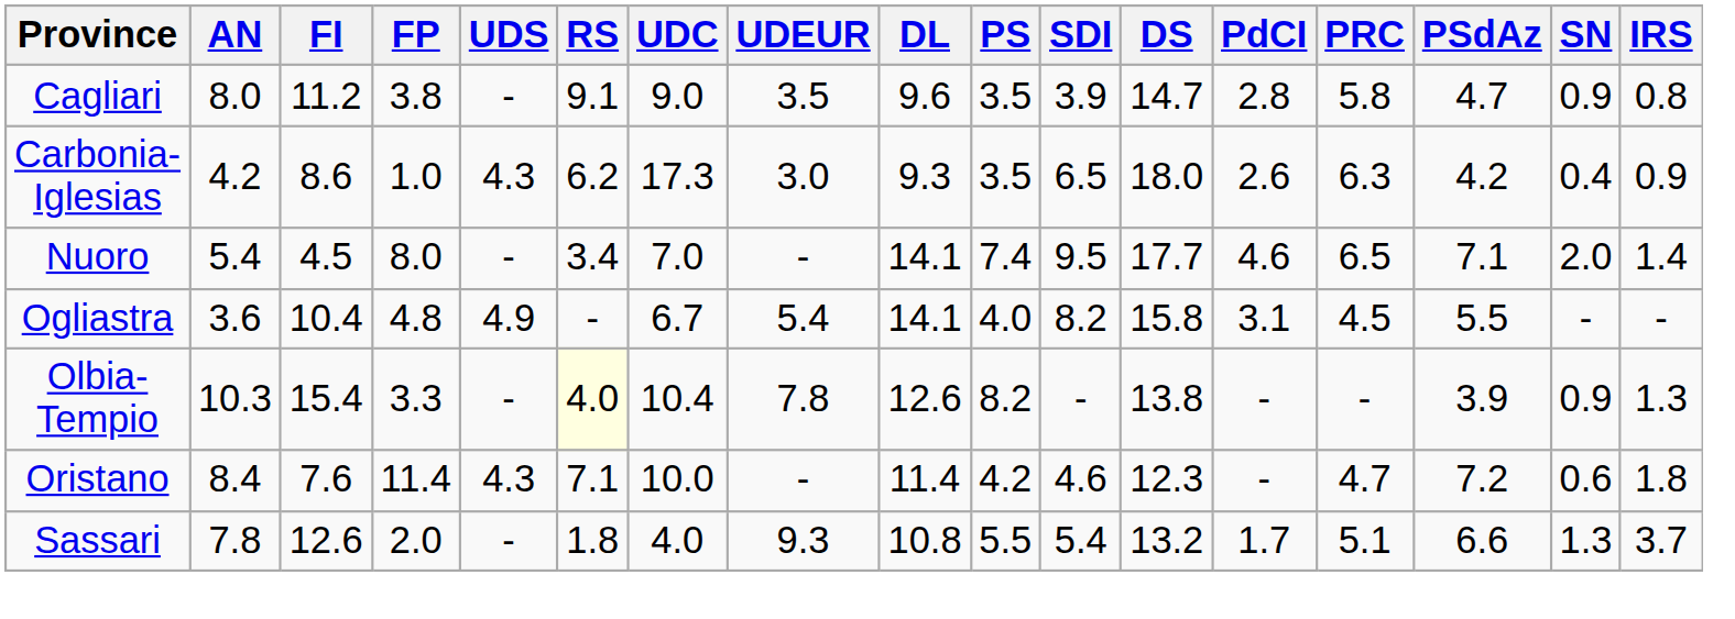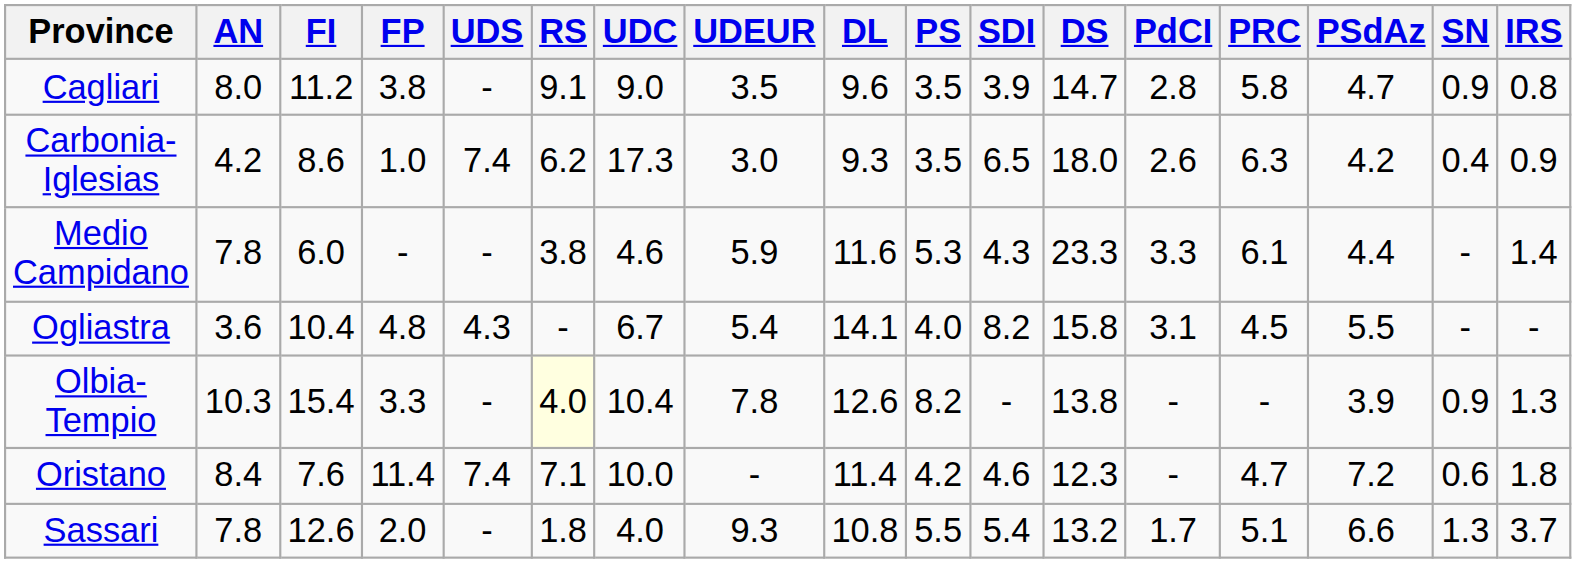Carbonia-Iglesias | UDS: 4.3 -> 7.4
+ row: Medio Campidano | 7.8 | 6.0 | - | - | 3.8 | 4.6 | 5.9 | 11.6 | 5.3 | 4.3 | 23.3 | 3.3 | 6.1 | 4.4 | - | 1.4
- row: Nuoro | 5.4 | 4.5 | 8.0 | - | 3.4 | 7.0 | - | 14.1 | 7.4 | 9.5 | 17.7 | 4.6 | 6.5 | 7.1 | 2.0 | 1.4
Ogliastra | UDS: 4.9 -> 4.3
Oristano | UDS: 4.3 -> 7.4
